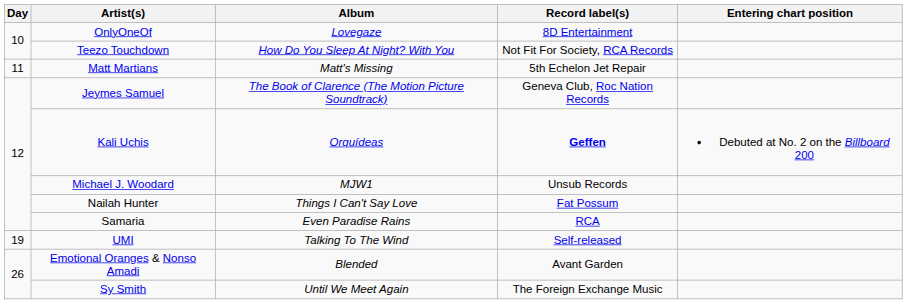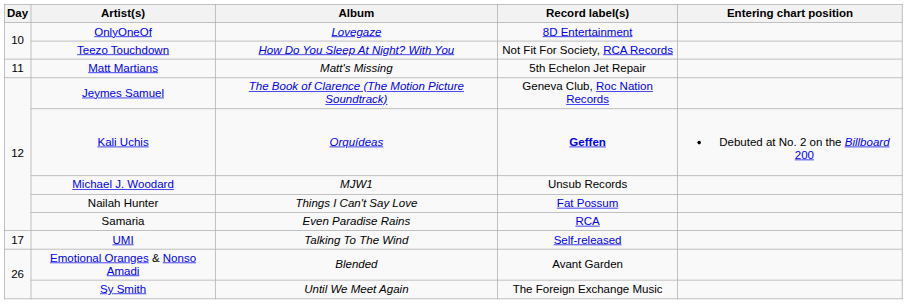UMI | Day: 19 -> 17
